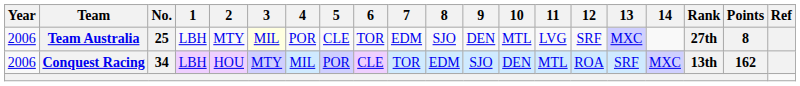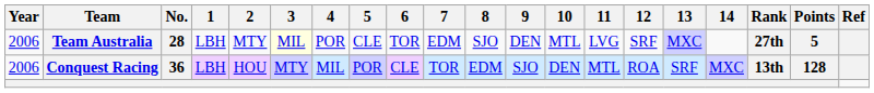Team Australia | No.: 25 -> 28
Team Australia | Points: 8 -> 5
Conquest Racing | No.: 34 -> 36
Conquest Racing | Points: 162 -> 128
